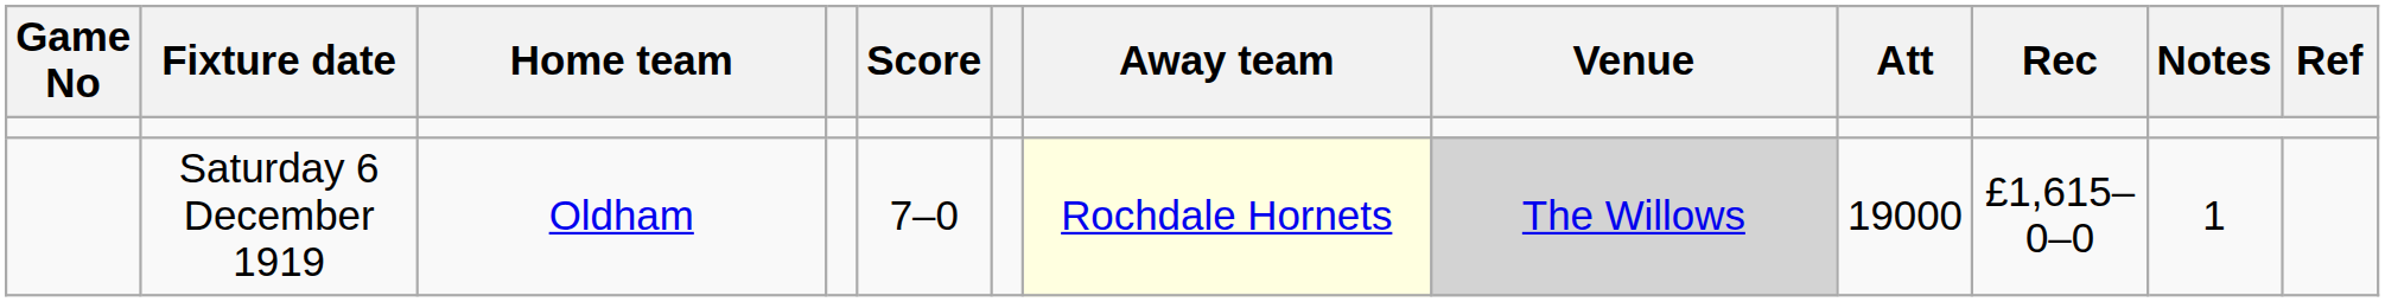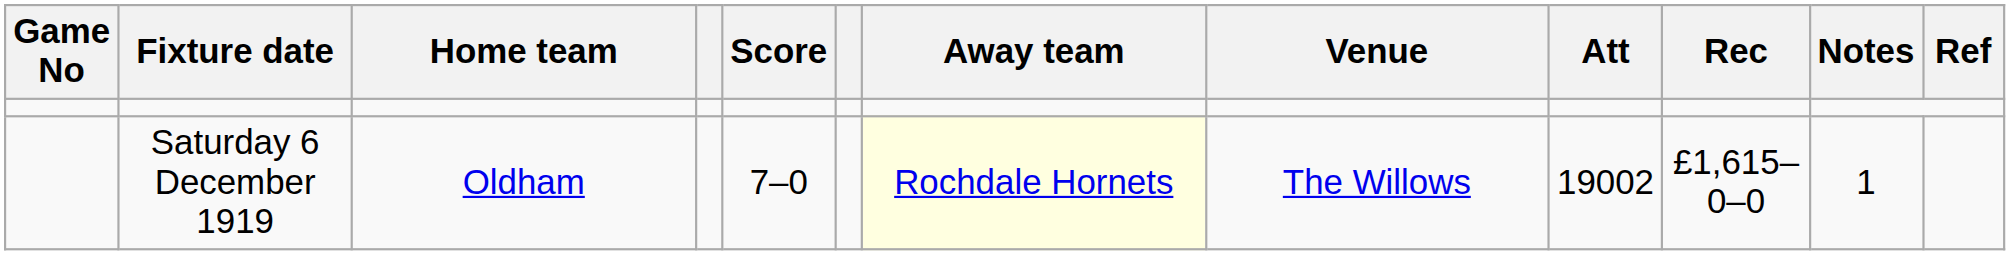Saturday 6 December 1919 | Venue: lightgrey background -> no background
Saturday 6 December 1919 | Att: 19000 -> 19002
